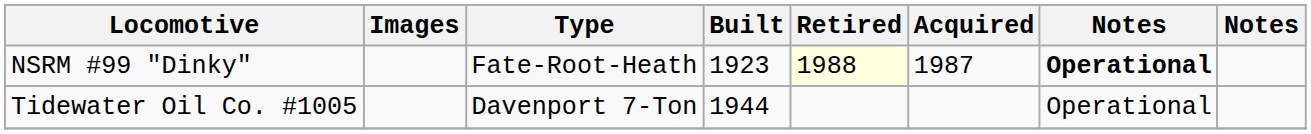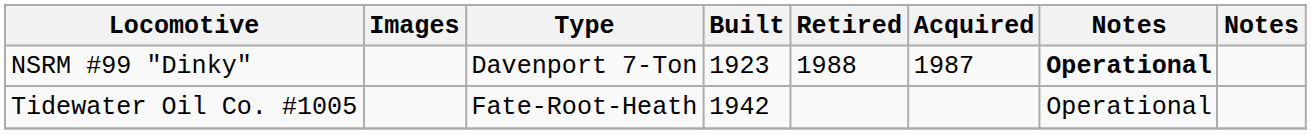NSRM #99 "Dinky" | Type: Fate-Root-Heath -> Davenport 7-Ton
NSRM #99 "Dinky" | Retired: lightyellow background -> no background
Tidewater Oil Co. #1005 | Type: Davenport 7-Ton -> Fate-Root-Heath
Tidewater Oil Co. #1005 | Built: 1944 -> 1942
